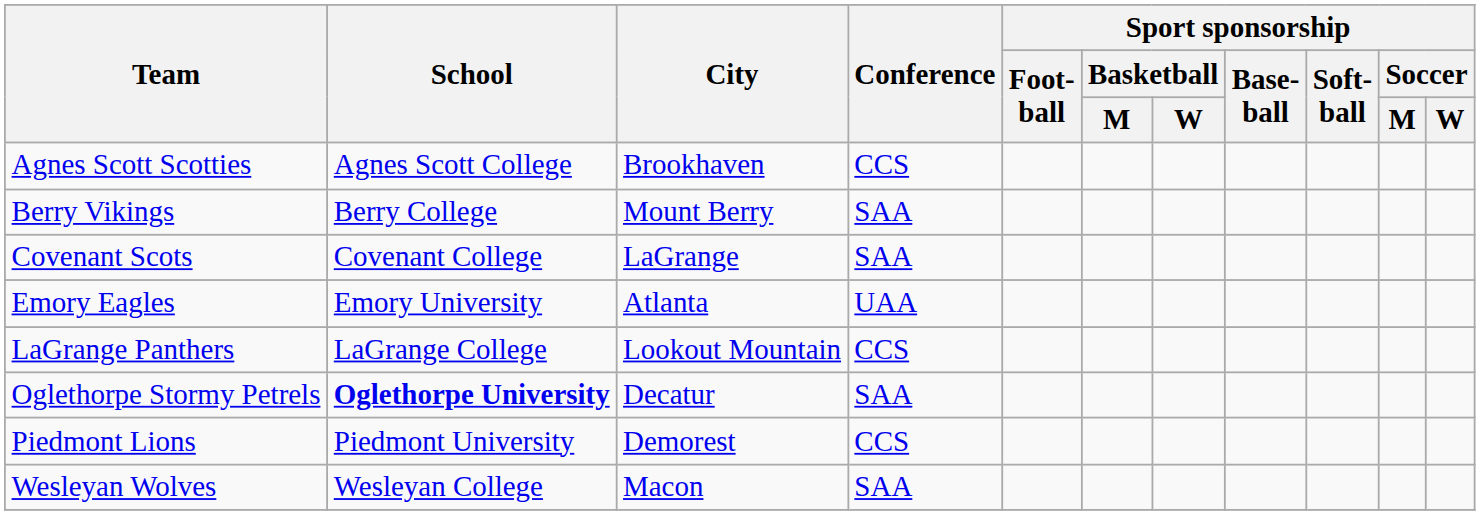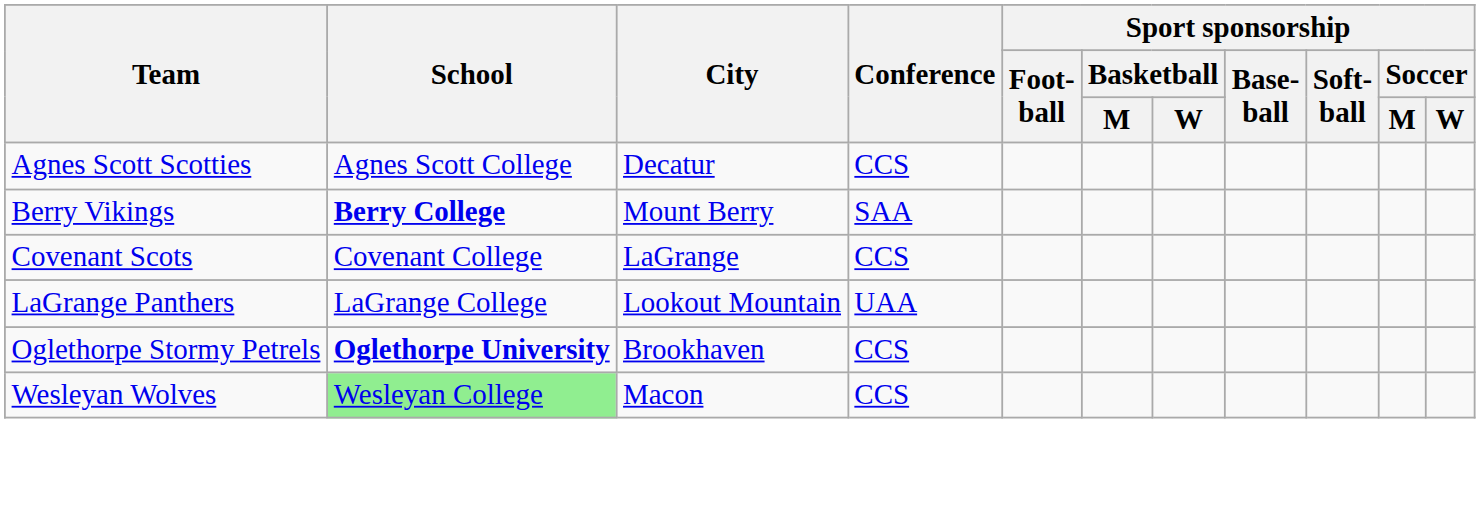Agnes Scott Scotties | City: Brookhaven -> Decatur
Berry Vikings | School: normal -> bold
Covenant Scots | Conference: SAA -> CCS
- row: Emory Eagles | Emory University | Atlanta | UAA
LaGrange Panthers | Conference: CCS -> UAA
Oglethorpe Stormy Petrels | City: Decatur -> Brookhaven
Oglethorpe Stormy Petrels | Conference: SAA -> CCS
- row: Piedmont Lions | Piedmont University | Demorest | CCS
Wesleyan Wolves | School: no background -> lightgreen background
Wesleyan Wolves | Conference: SAA -> CCS
